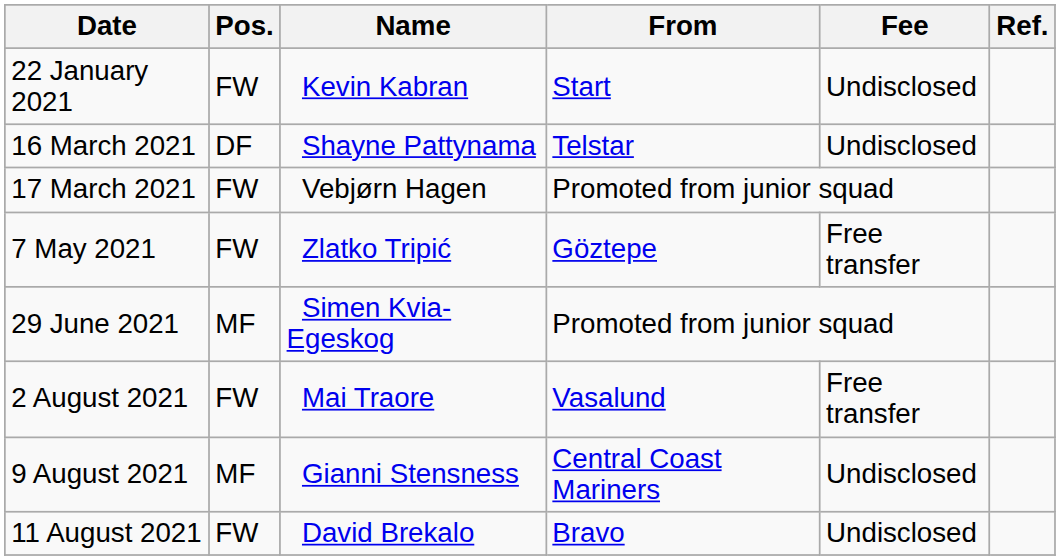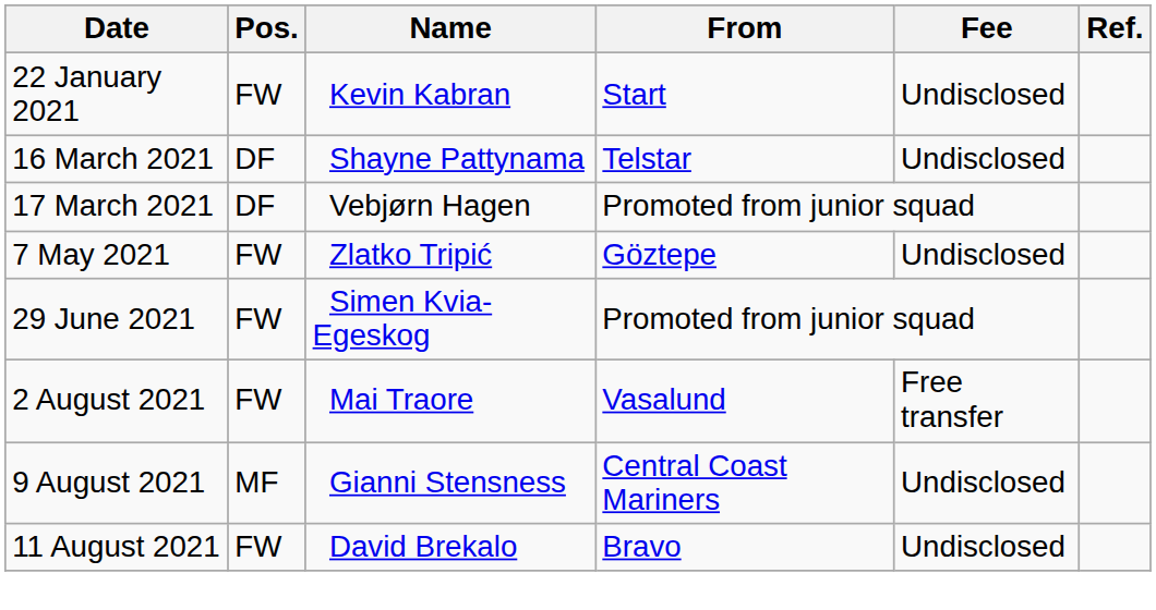17 March 2021 | Pos.: FW -> DF
7 May 2021 | Fee: Free transfer -> Undisclosed
29 June 2021 | Pos.: MF -> FW
